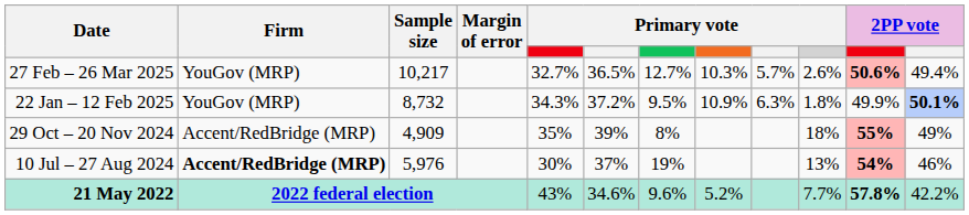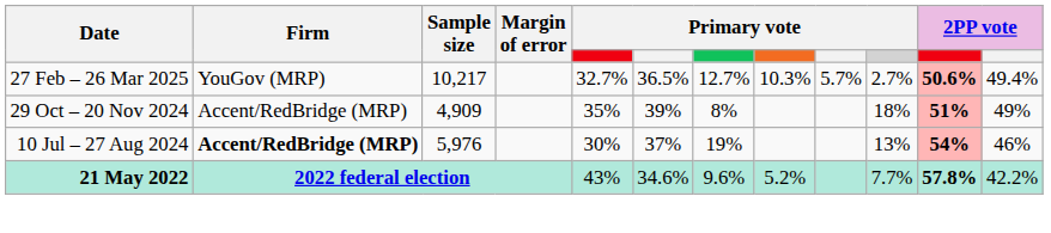27 Feb – 26 Mar 2025 | column 10: 2.6% -> 2.7%
- row: 22 Jan – 12 Feb 2025 | YouGov (MRP) | 8,732 | 34.3% | 37.2% | 9.5% | 10.9% | 6.3% | 1.8% | 49.9% | 50.1%
29 Oct – 20 Nov 2024 | column 11: 55% -> 51%
